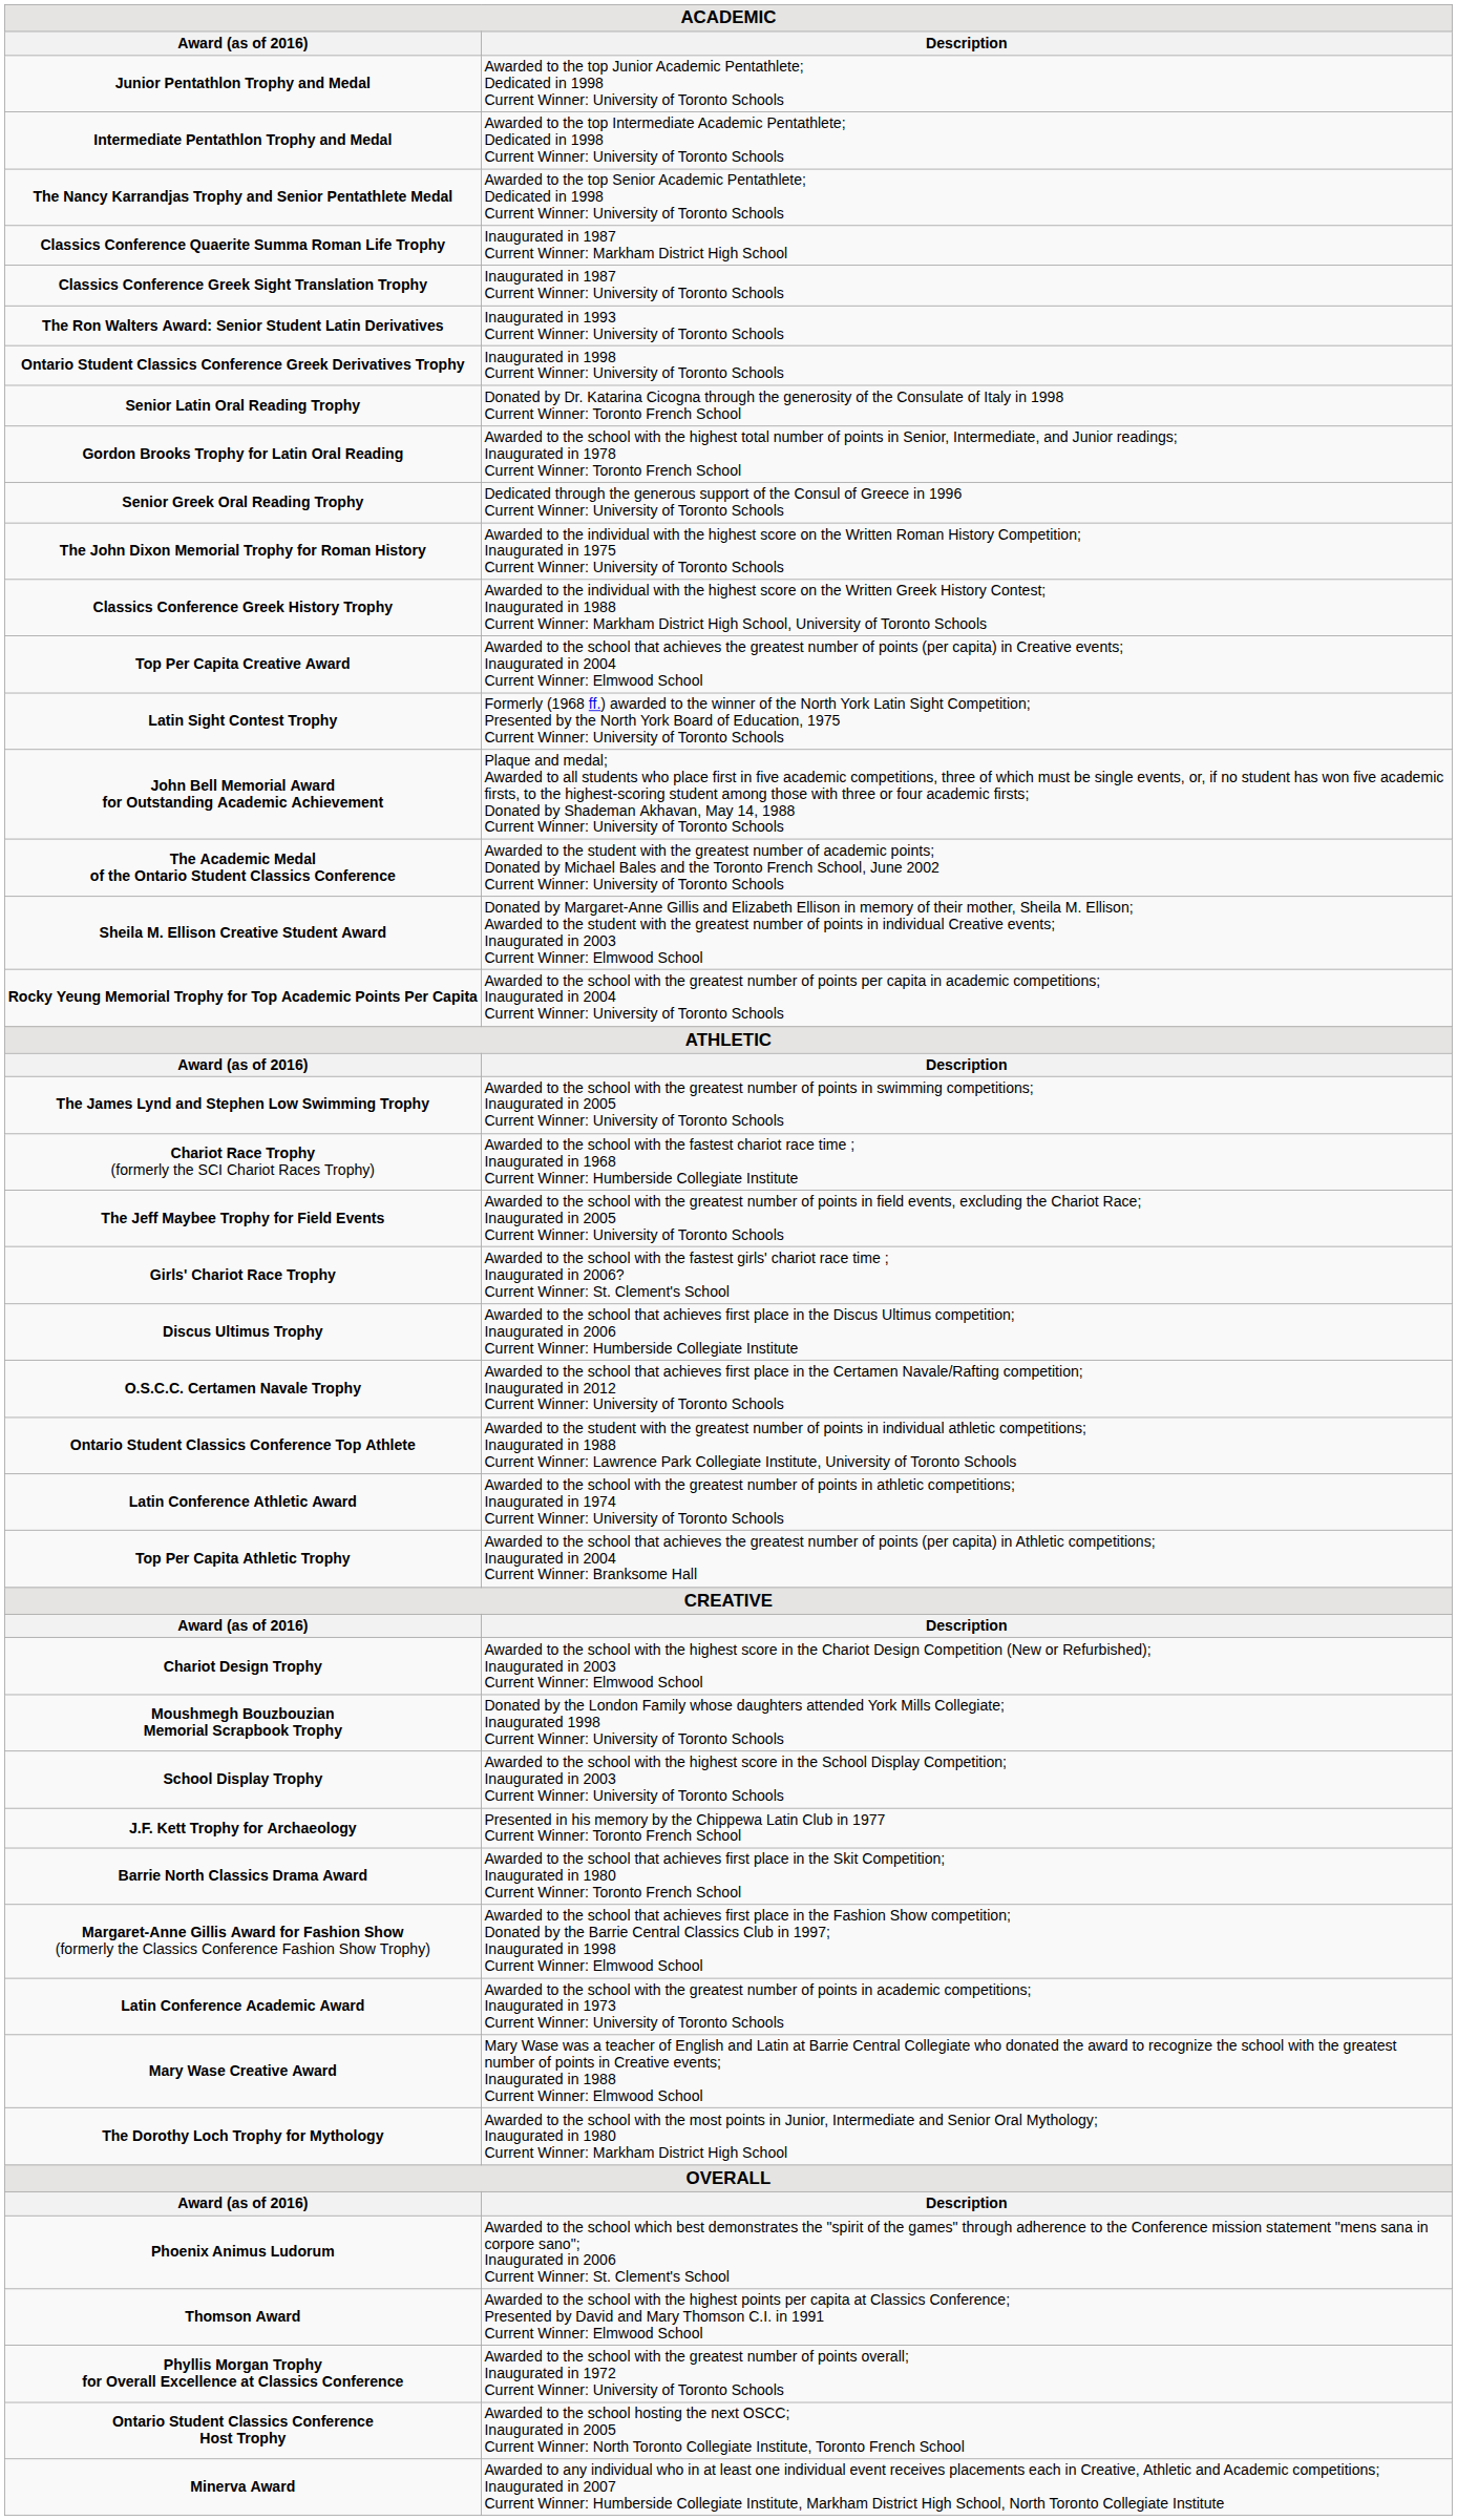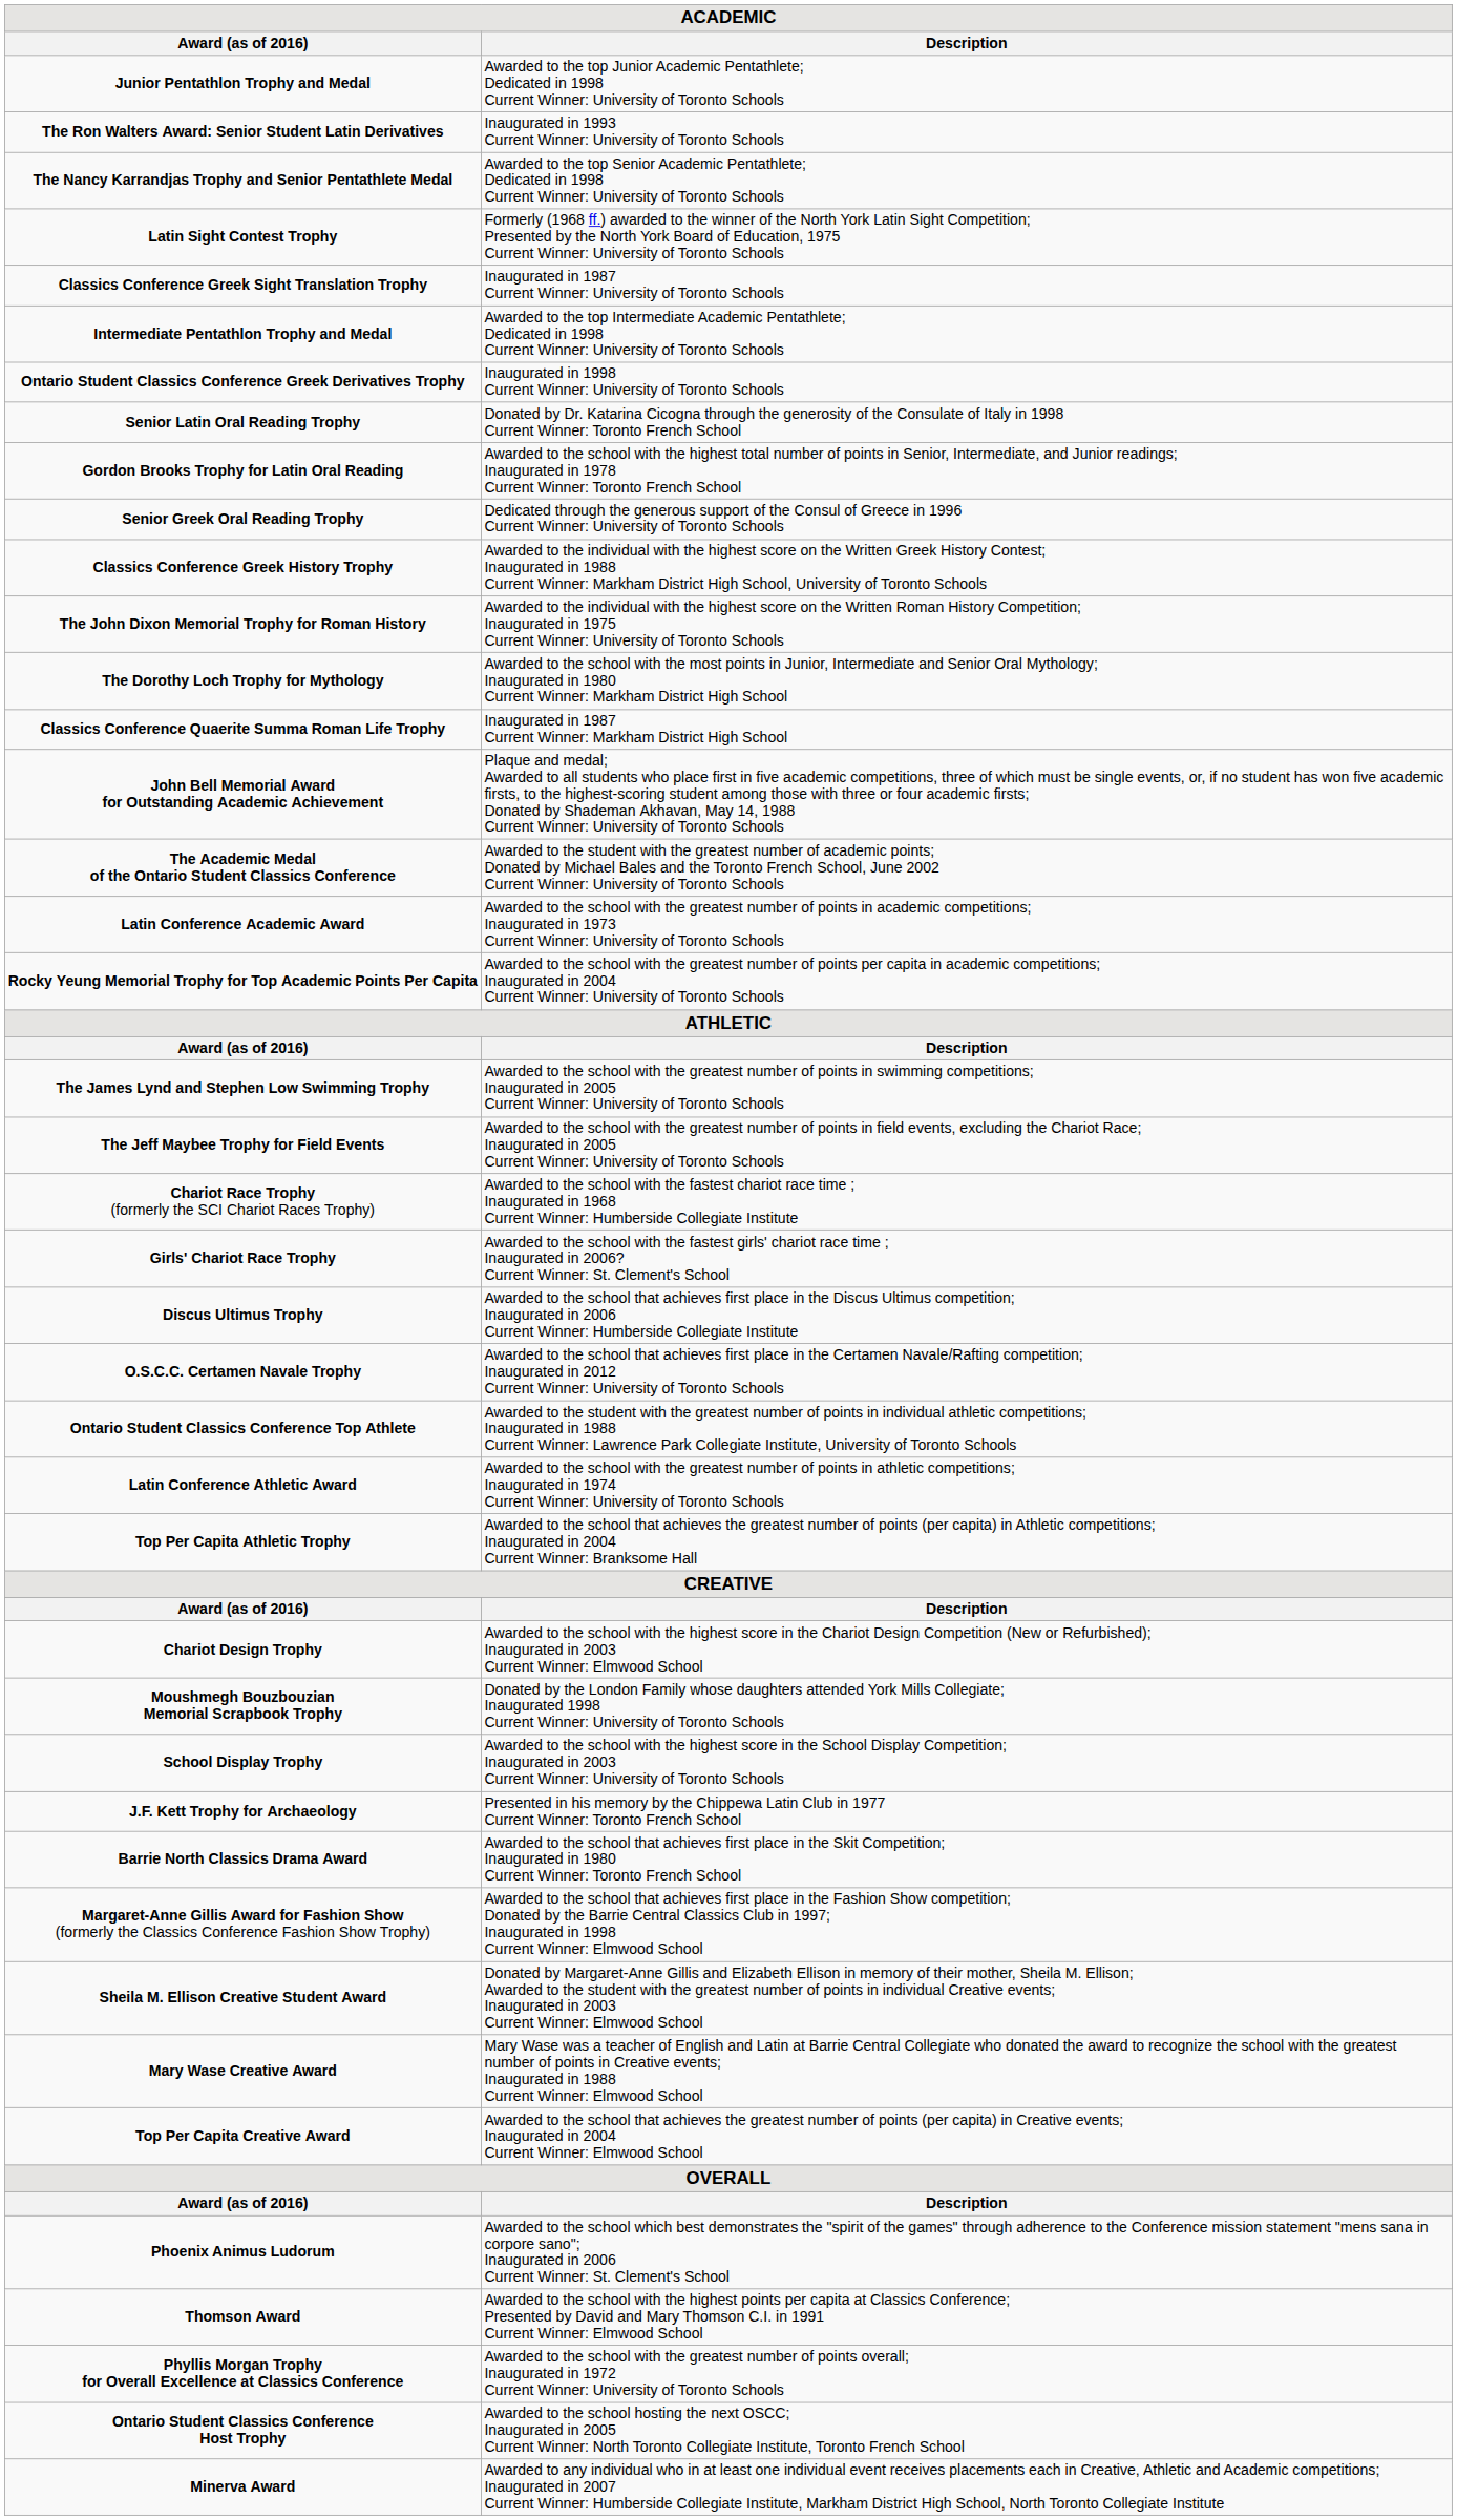rows swapped: Intermediate Pentathlon Trophy and Medal <-> The Ron Walters Award: Senior Student Latin Derivatives
rows swapped: Latin Sight Contest Trophy <-> Classics Conference Quaerite Summa Roman Life Trophy
rows swapped: The John Dixon Memorial Trophy for Roman History <-> Classics Conference Greek History Trophy
rows swapped: The Dorothy Loch Trophy for Mythology <-> Top Per Capita Creative Award
rows swapped: Latin Conference Academic Award <-> Sheila M. Ellison Creative Student Award
rows swapped: The Jeff Maybee Trophy for Field Events <-> Chariot Race Trophy (formerly the SCI Chariot Races Trophy)
